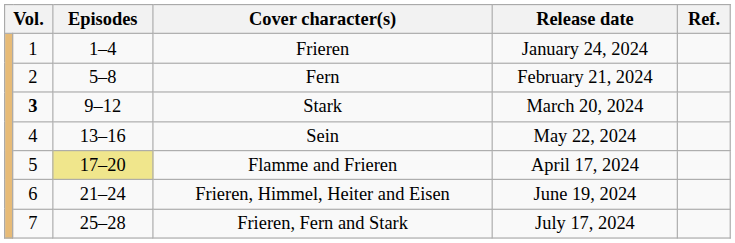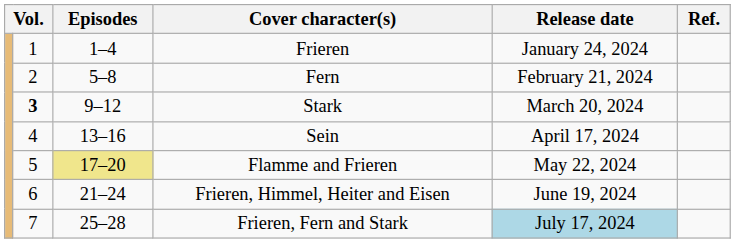Sein | Release date: May 22, 2024 -> April 17, 2024
Flamme and Frieren | Release date: April 17, 2024 -> May 22, 2024
Frieren, Fern and Stark | Release date: no background -> lightblue background
